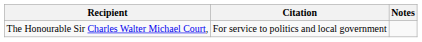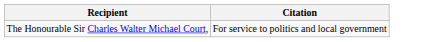- column: Notes
